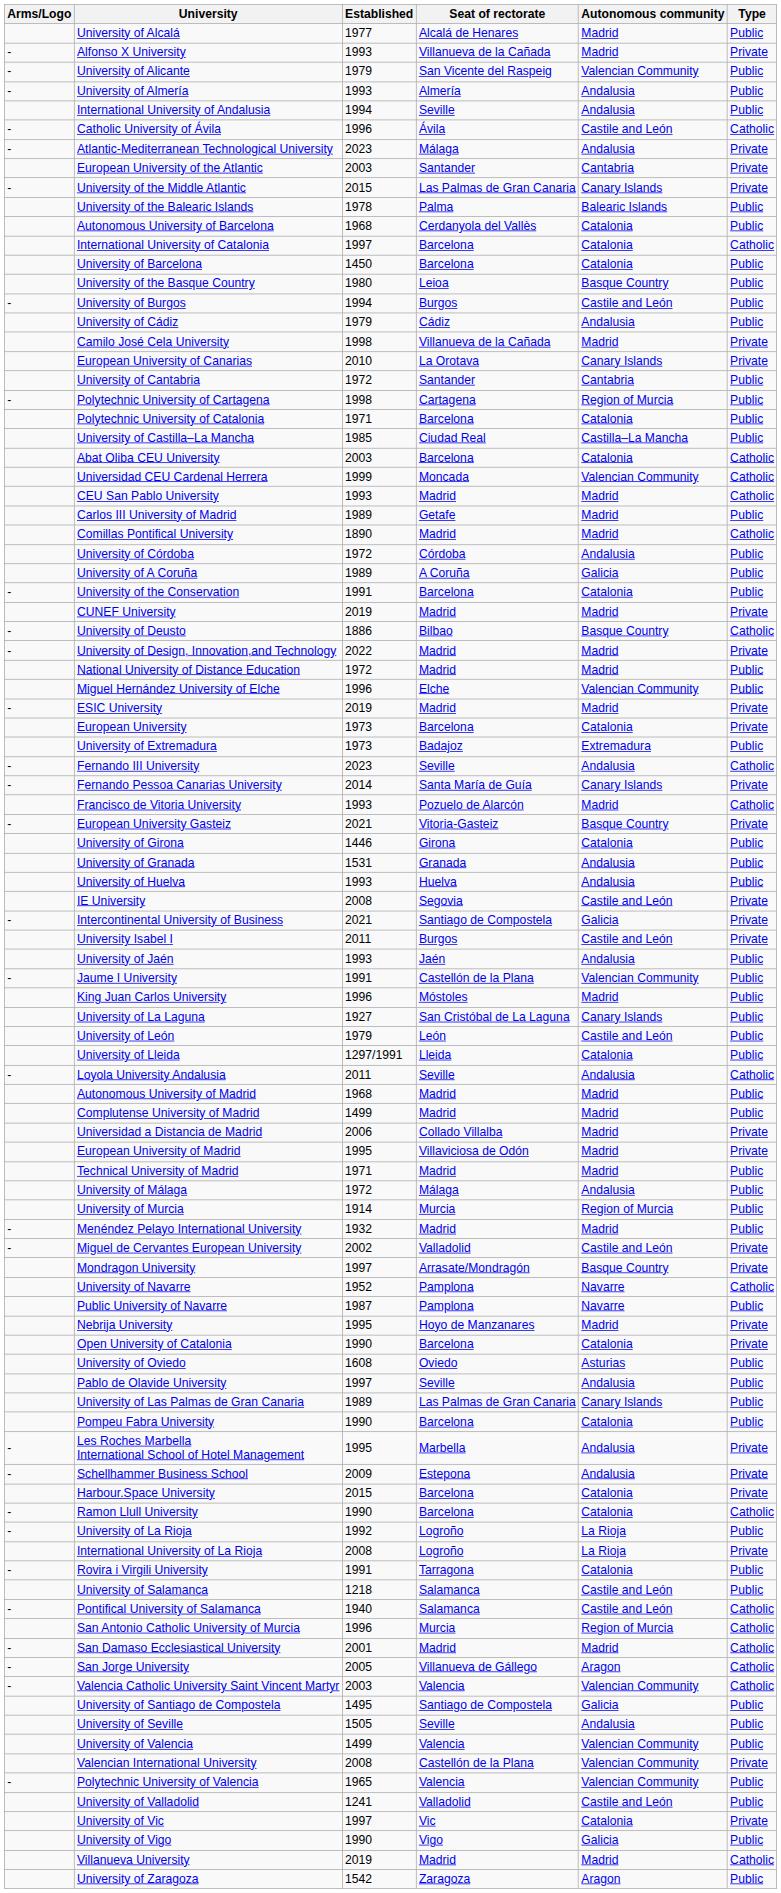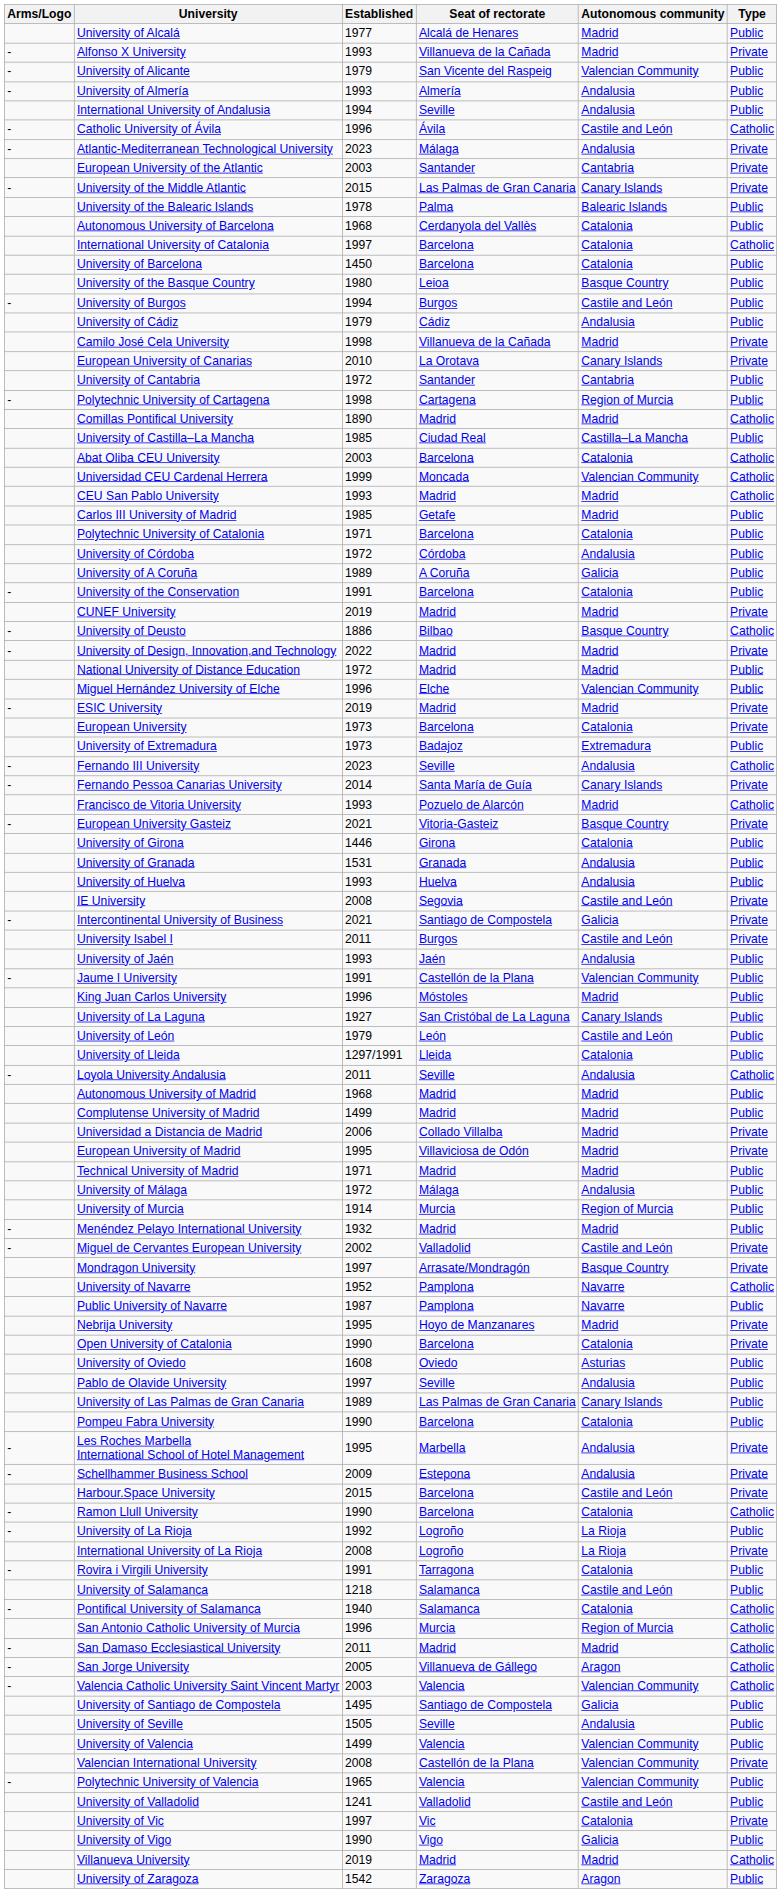rows swapped: Polytechnic University of Catalonia <-> Comillas Pontifical University
Carlos III University of Madrid | Established: 1989 -> 1985
Harbour.Space University | Autonomous community: Catalonia -> Castile and León
Pontifical University of Salamanca | Autonomous community: Castile and León -> Catalonia
San Damaso Ecclesiastical University | Established: 2001 -> 2011
